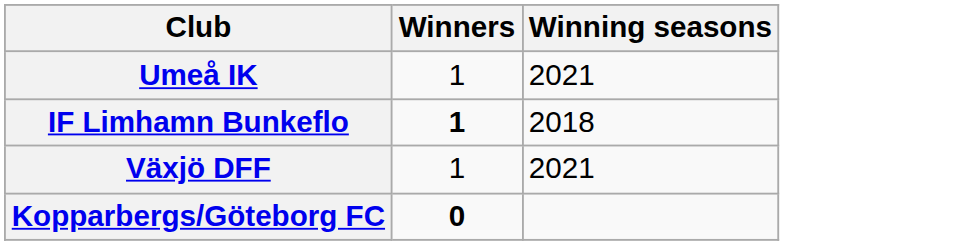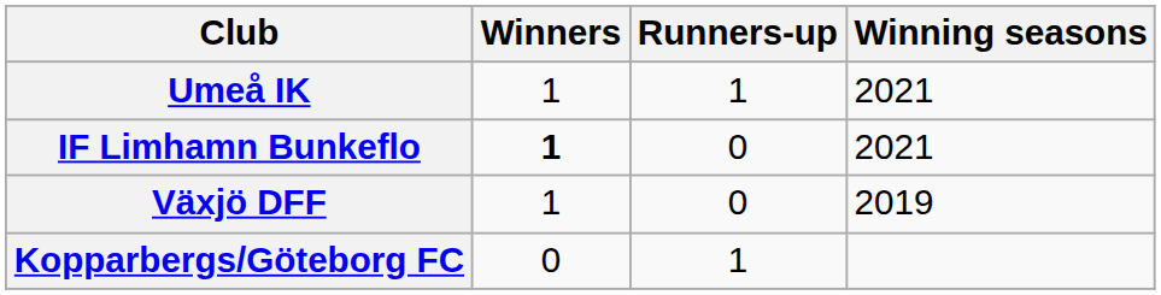+ column: Runners-up | 1 | 0 | 0 | 1
IF Limhamn Bunkeflo | Winning seasons: 2018 -> 2021
Växjö DFF | Winning seasons: 2021 -> 2019
Kopparbergs/Göteborg FC | Winners: bold -> normal
